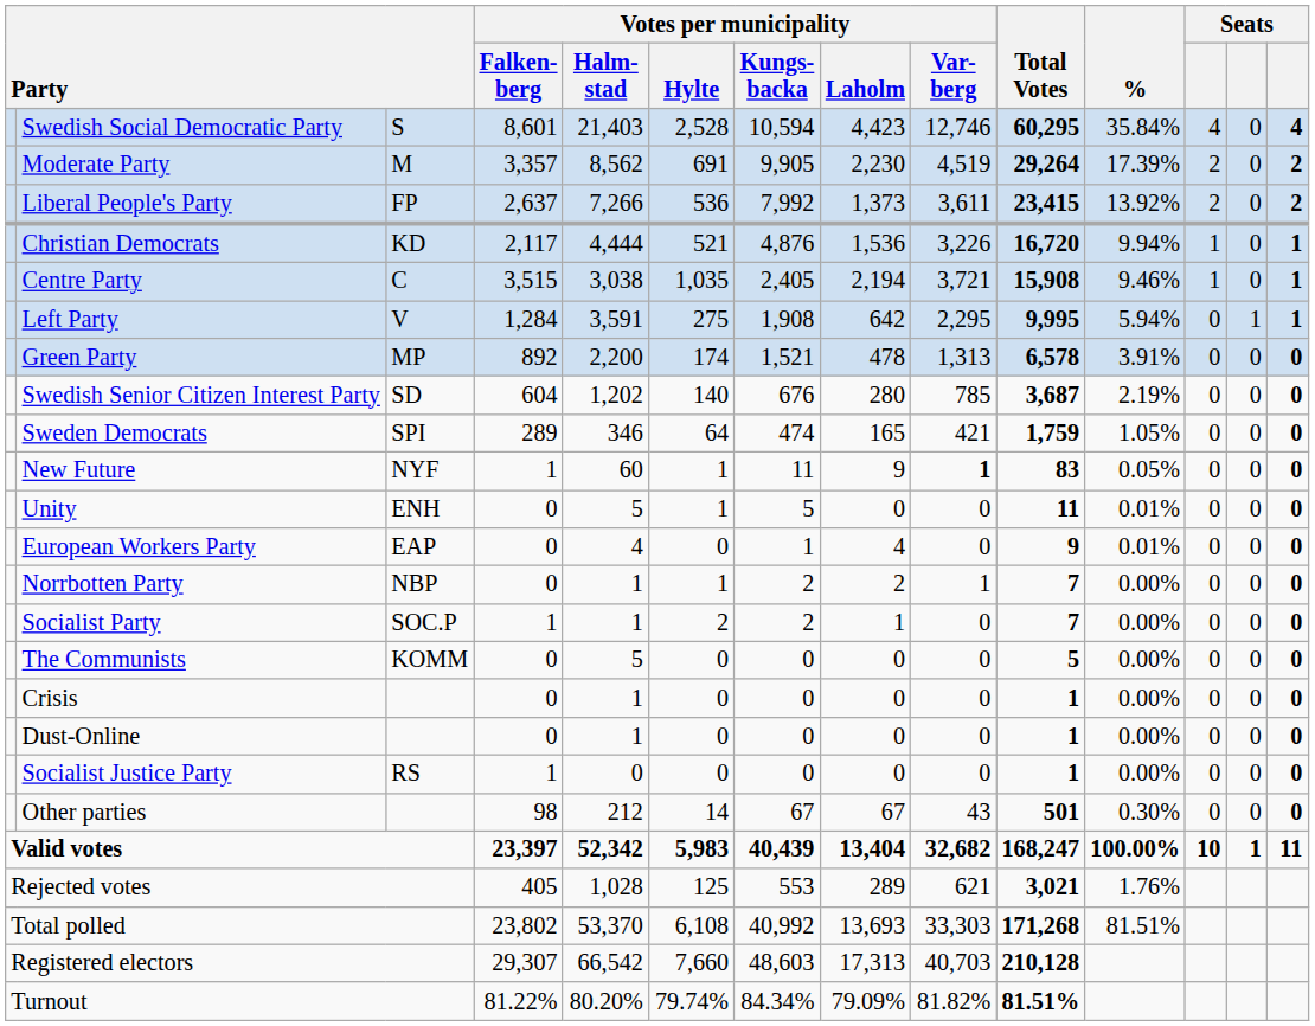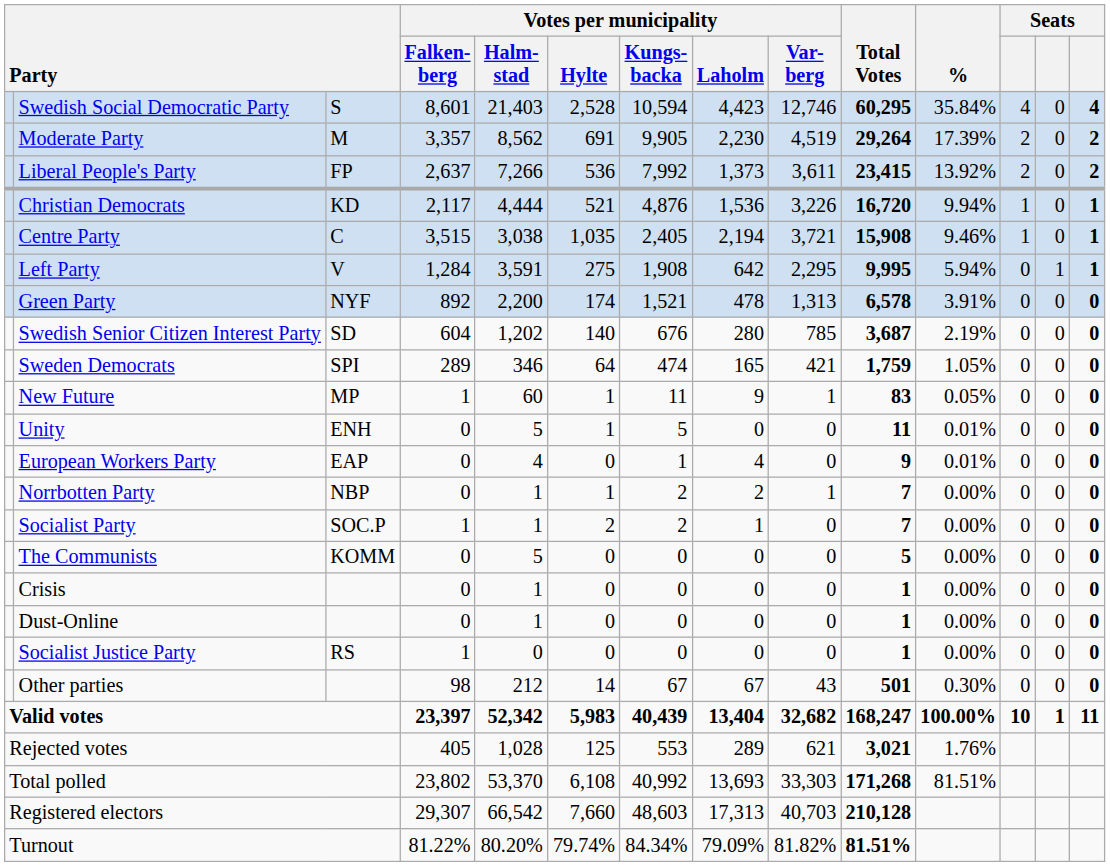Green Party | column 3: MP -> NYF
New Future | column 3: NYF -> MP
New Future | Votes per municipality / Var- berg: bold -> normal
